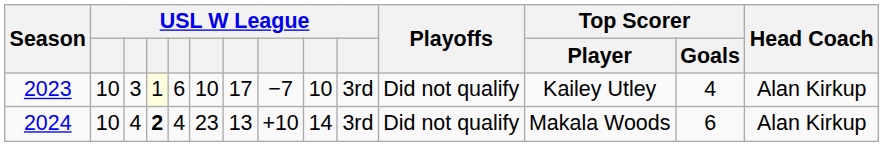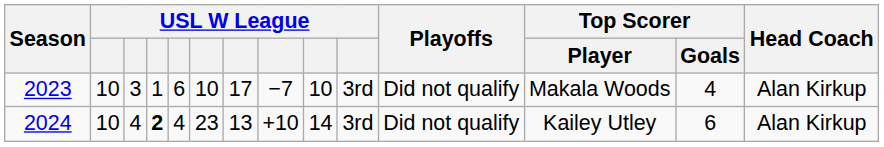2023 | column 4: lightyellow background -> no background
2023 | Top Scorer / Player: Kailey Utley -> Makala Woods
2024 | Top Scorer / Player: Makala Woods -> Kailey Utley
